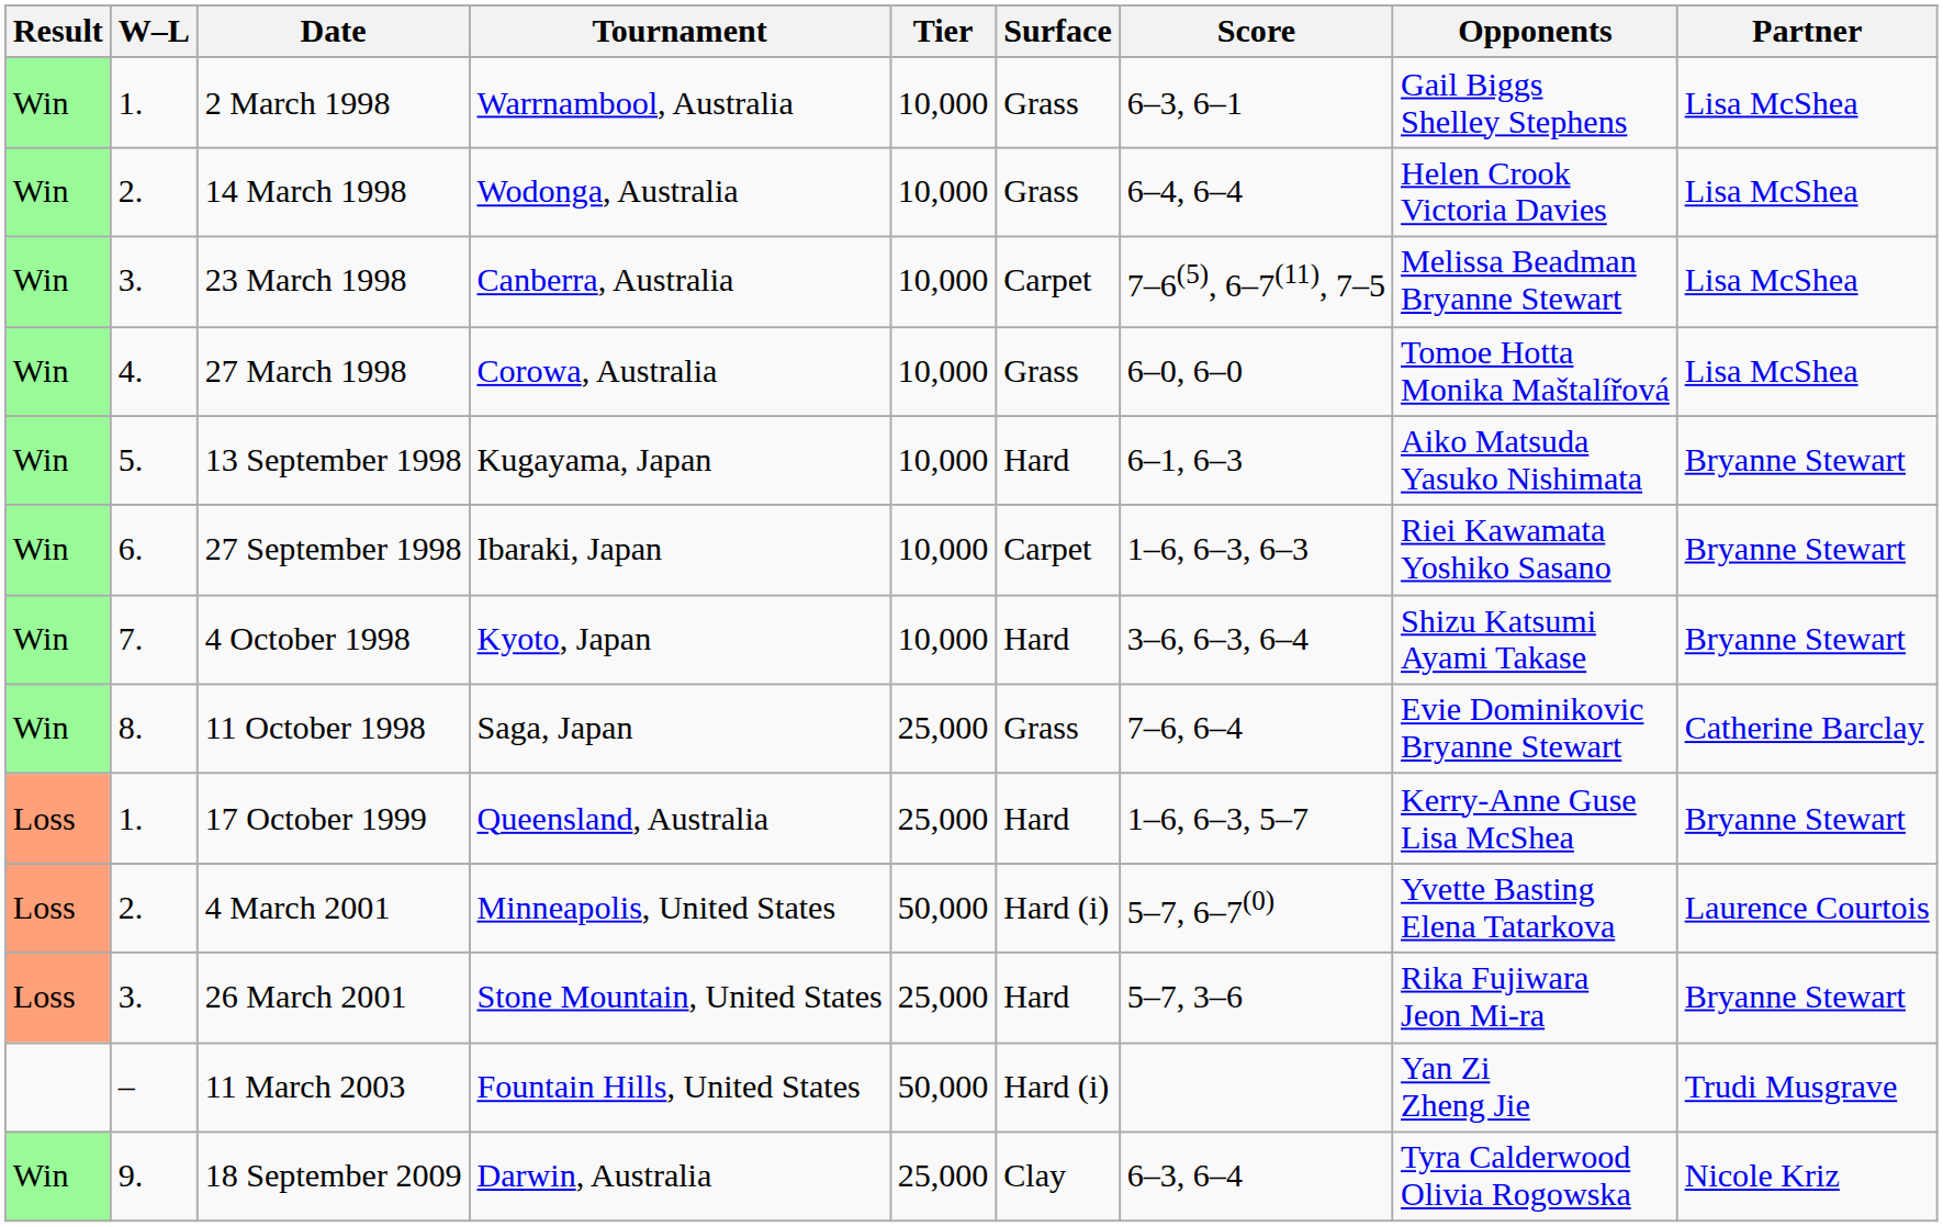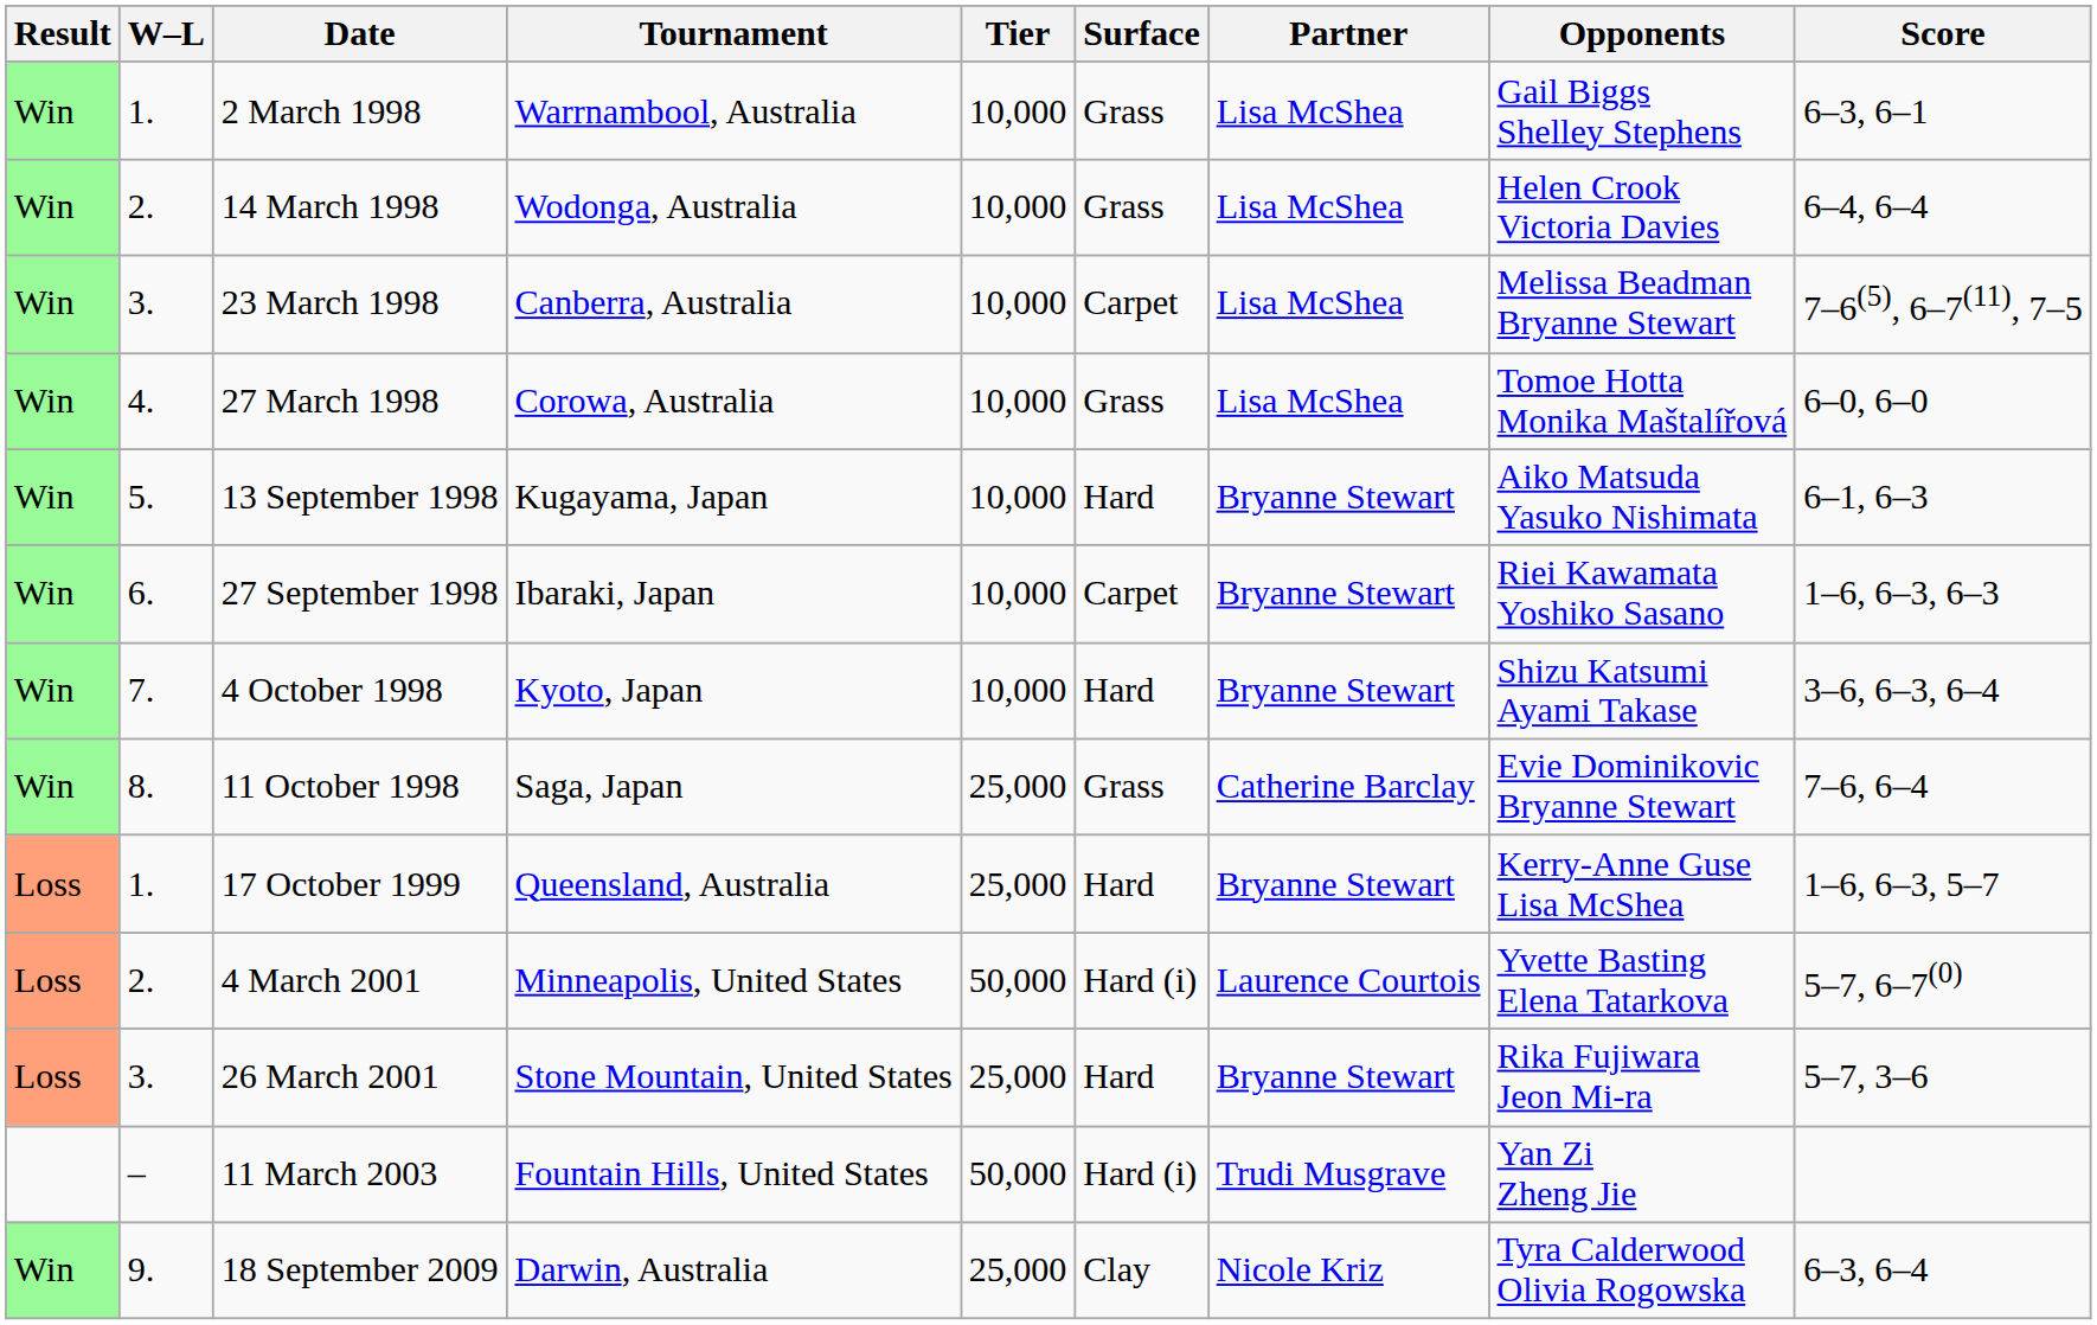columns swapped: Partner <-> Score
